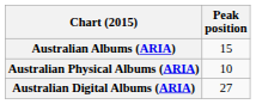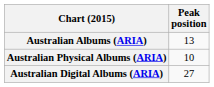Australian Albums (ARIA) | Peak position: 15 -> 13
